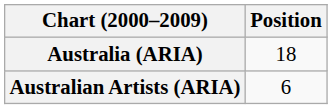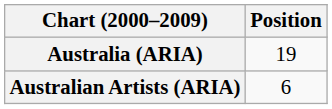Australia (ARIA) | Position: 18 -> 19
